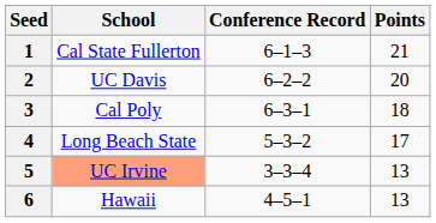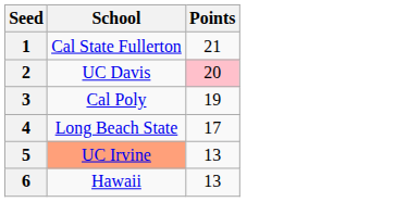- column: Conference Record | 6–1–3 | 6–2–2 | 6–3–1 | 5–3–2 | 3–3–4 | 4–5–1
2 | Points: no background -> pink background
3 | Points: 18 -> 19
